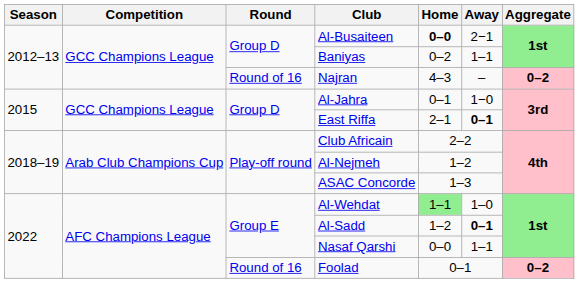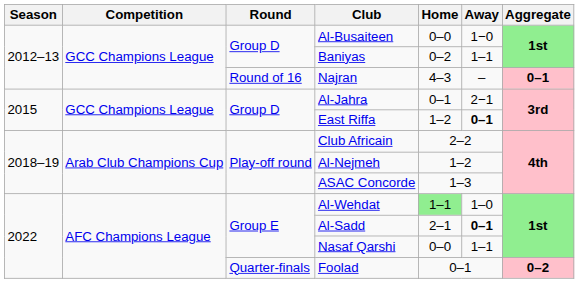Al-Busaiteen | Home: bold -> normal
Al-Busaiteen | Away: 2−1 -> 1−0
Najran | Aggregate: 0–2 -> 0–1
Al-Jahra | Away: 1−0 -> 2−1
East Riffa | Home: 2–1 -> 1–2
Al-Sadd | Home: 1–2 -> 2–1
Foolad | Round: Round of 16 -> Quarter-finals
